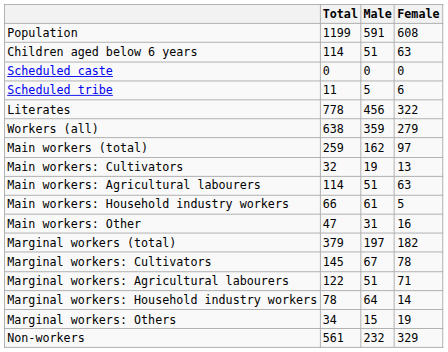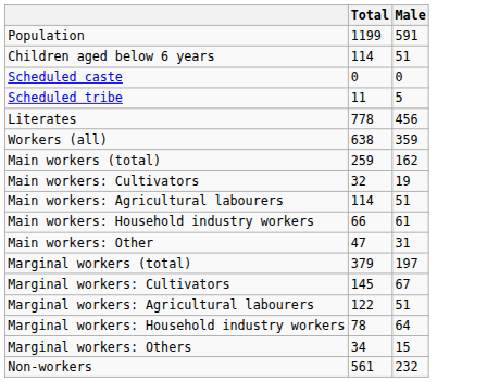- column: Female | 608 | 63 | 0 | 6 | 322 | 279 | 97 | 13 | 63 | 5 | 16 | 182 | 78 | 71 | 14 | 19 | 329
